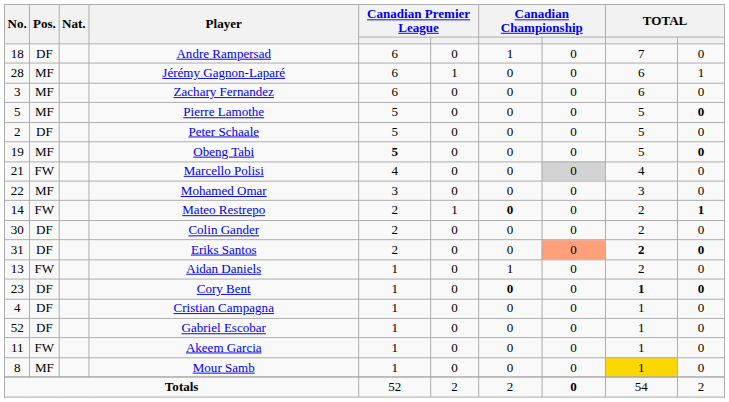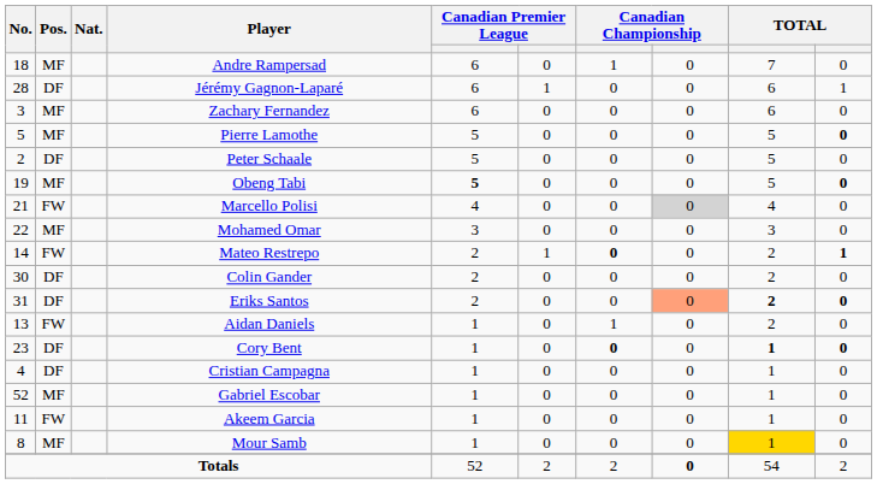Andre Rampersad | Pos.: DF -> MF
Jérémy Gagnon-Laparé | Pos.: MF -> DF
Gabriel Escobar | Pos.: DF -> MF
